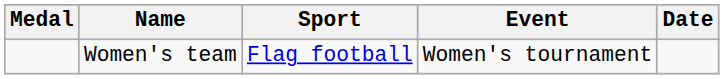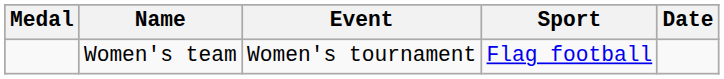columns swapped: Sport <-> Event
